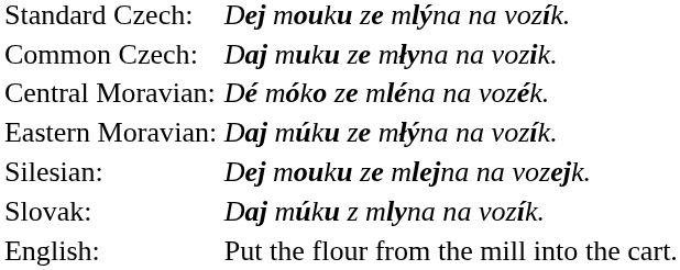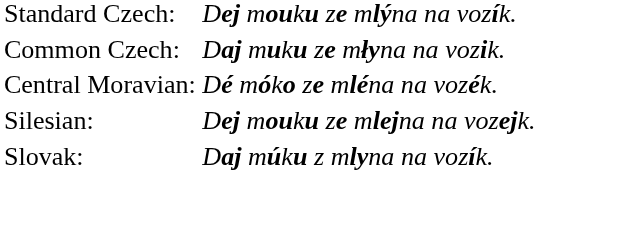- row: Eastern Moravian: | Daj múku ze młýna na vozík.
- row: English: | Put the flour from the mill into the cart.
